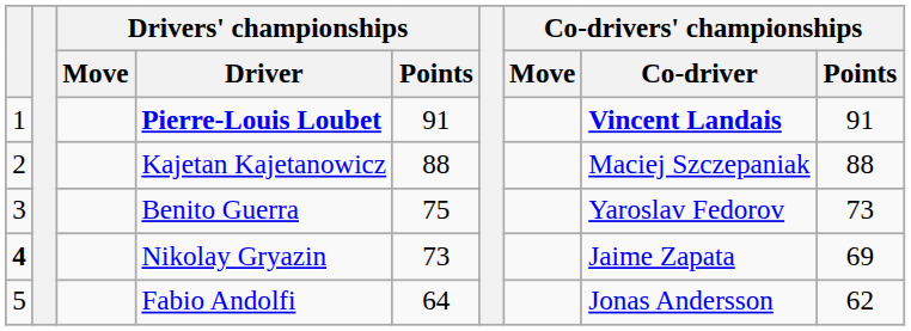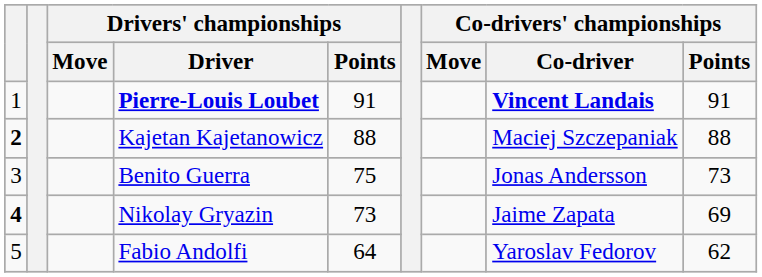Kajetan Kajetanowicz | column 1: normal -> bold
Benito Guerra | Co-drivers' championships / Co-driver: Yaroslav Fedorov -> Jonas Andersson
Fabio Andolfi | Co-drivers' championships / Co-driver: Jonas Andersson -> Yaroslav Fedorov
